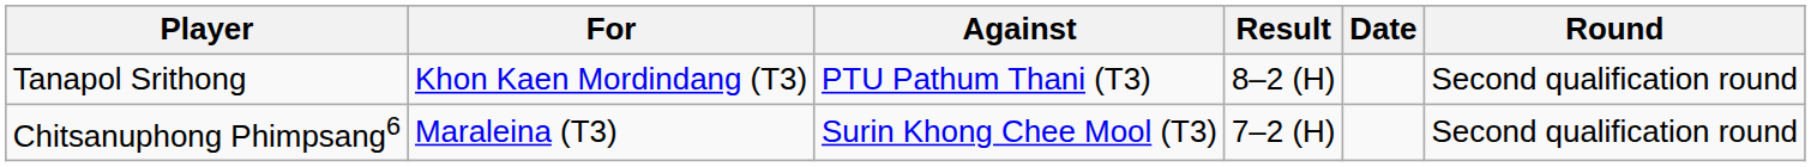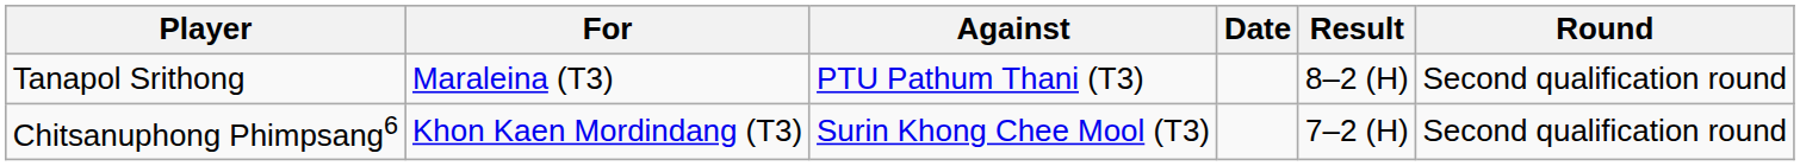columns swapped: Result <-> Date
Tanapol Srithong | For: Khon Kaen Mordindang (T3) -> Maraleina (T3)
Chitsanuphong Phimpsang6 | For: Maraleina (T3) -> Khon Kaen Mordindang (T3)
